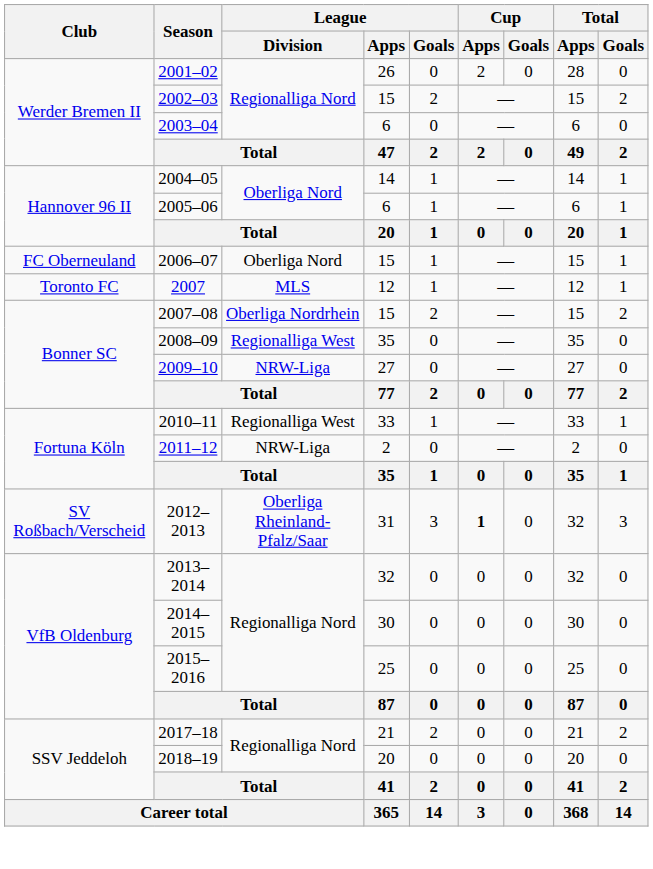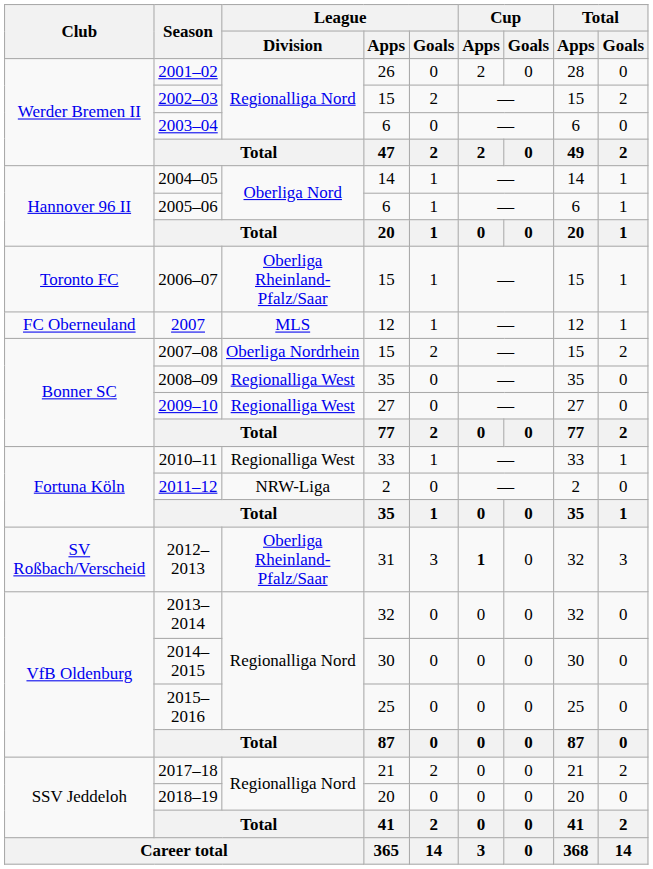2006–07 | Club: FC Oberneuland -> Toronto FC
2006–07 | League / Division: Oberliga Nord -> Oberliga Rheinland-Pfalz/Saar
2007 | Club: Toronto FC -> FC Oberneuland
2009–10 | League / Division: NRW-Liga -> Regionalliga West
